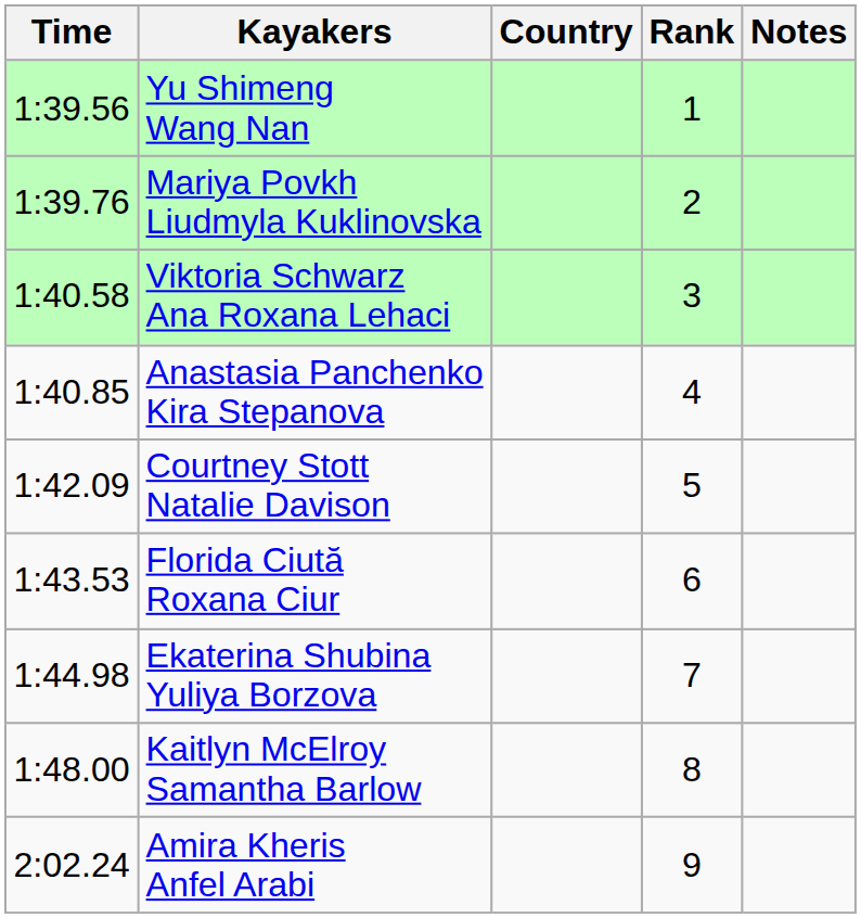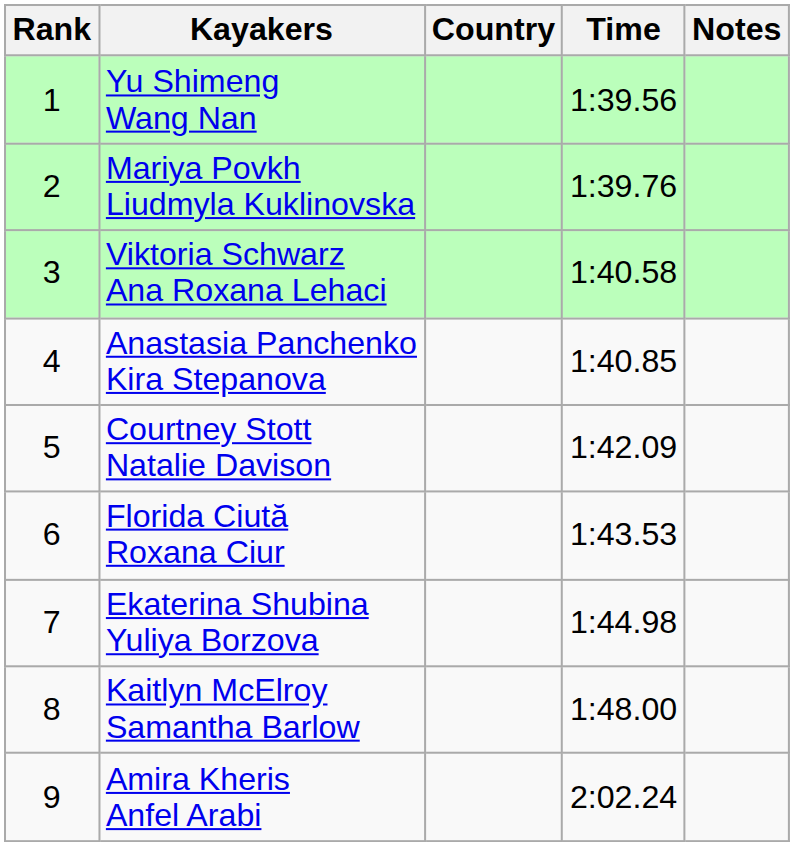columns swapped: Rank <-> Time
